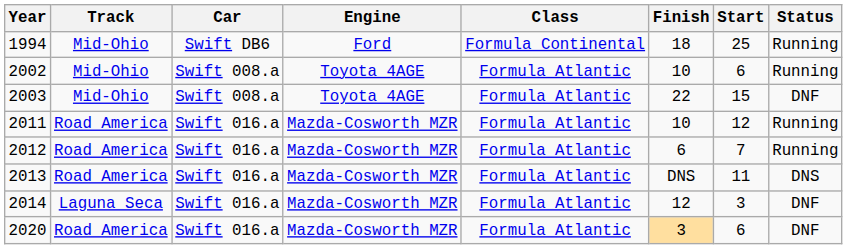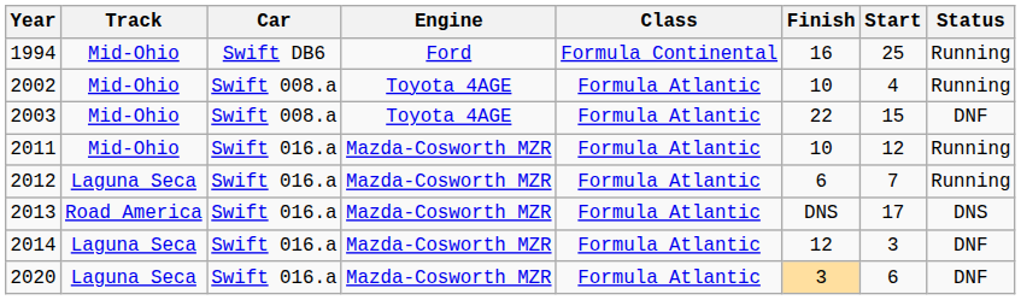1994 | Finish: 18 -> 16
2002 | Start: 6 -> 4
2011 | Track: Road America -> Mid-Ohio
2012 | Track: Road America -> Laguna Seca
2013 | Start: 11 -> 17
2020 | Track: Road America -> Laguna Seca
